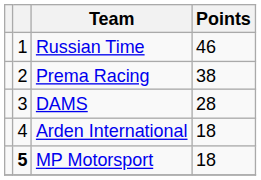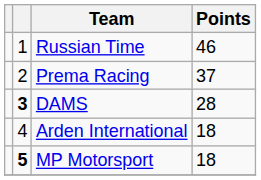Prema Racing | Points: 38 -> 37
DAMS | column 2: normal -> bold
